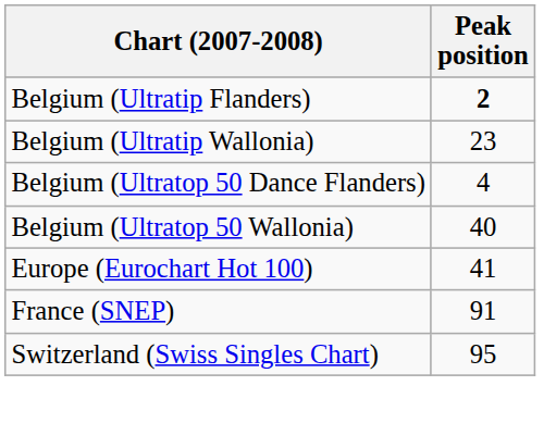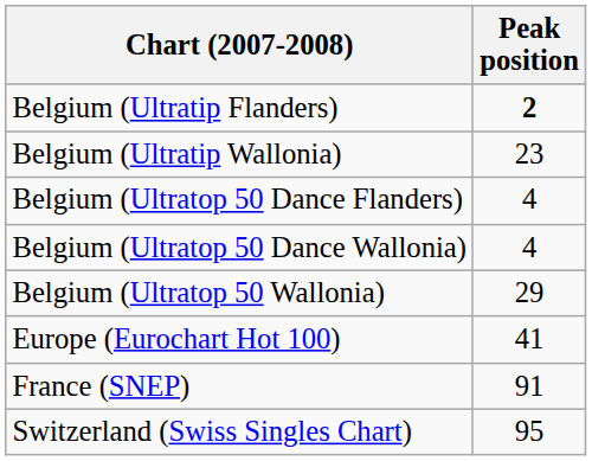+ row: Belgium (Ultratop 50 Dance Wallonia) | 4
Belgium (Ultratop 50 Wallonia) | Peak position: 40 -> 29
